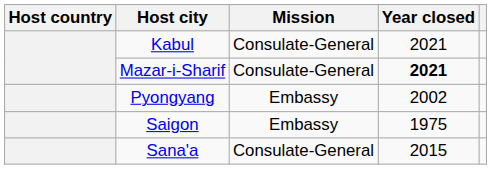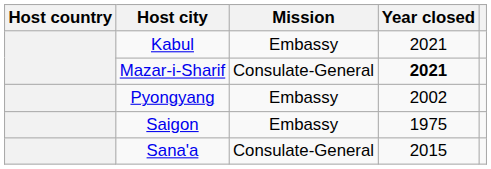Kabul | Mission: Consulate-General -> Embassy
